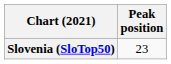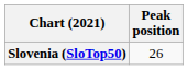Slovenia (SloTop50) | Peak position: 23 -> 26
